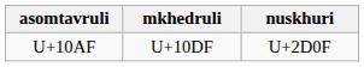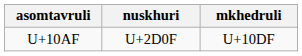columns swapped: nuskhuri <-> mkhedruli
